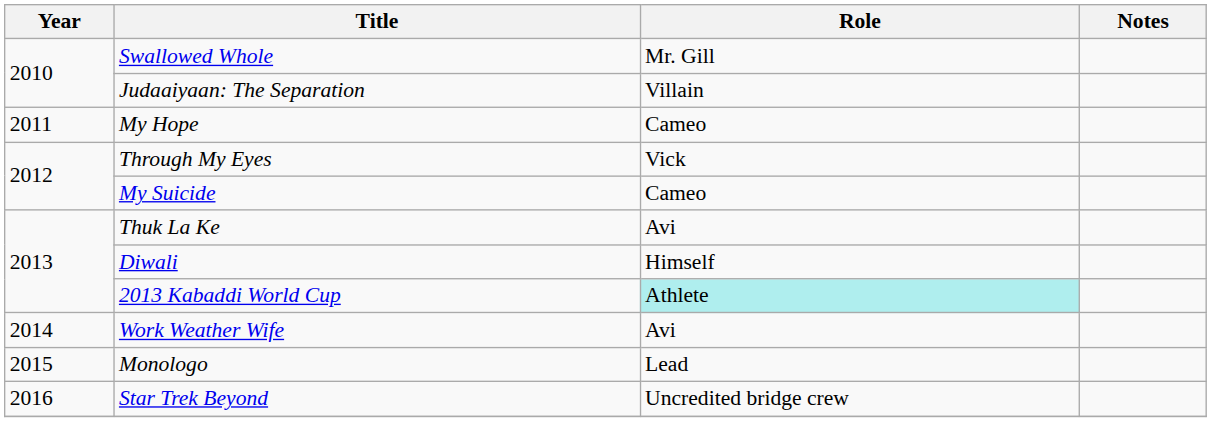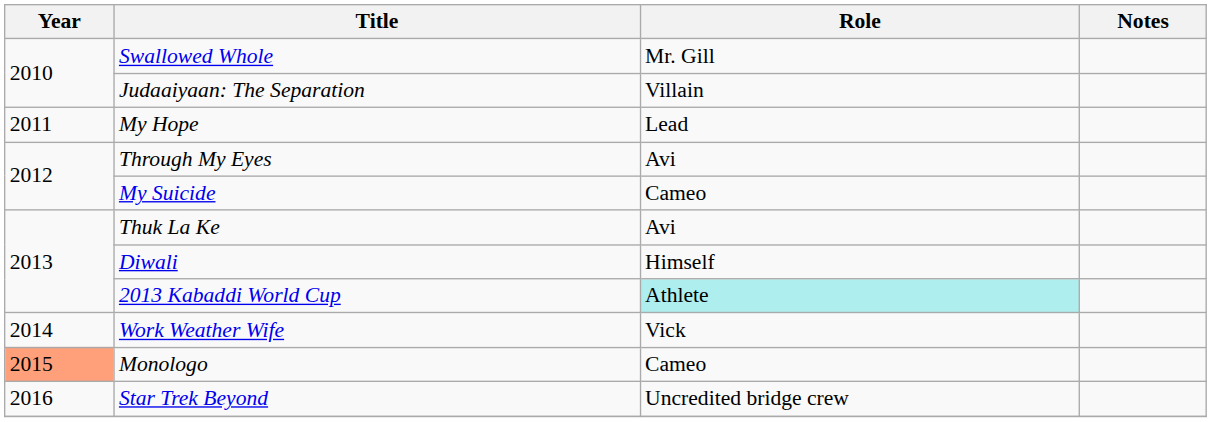My Hope | Role: Cameo -> Lead
Through My Eyes | Role: Vick -> Avi
Work Weather Wife | Role: Avi -> Vick
Monologo | Year: no background -> lightsalmon background
Monologo | Role: Lead -> Cameo
